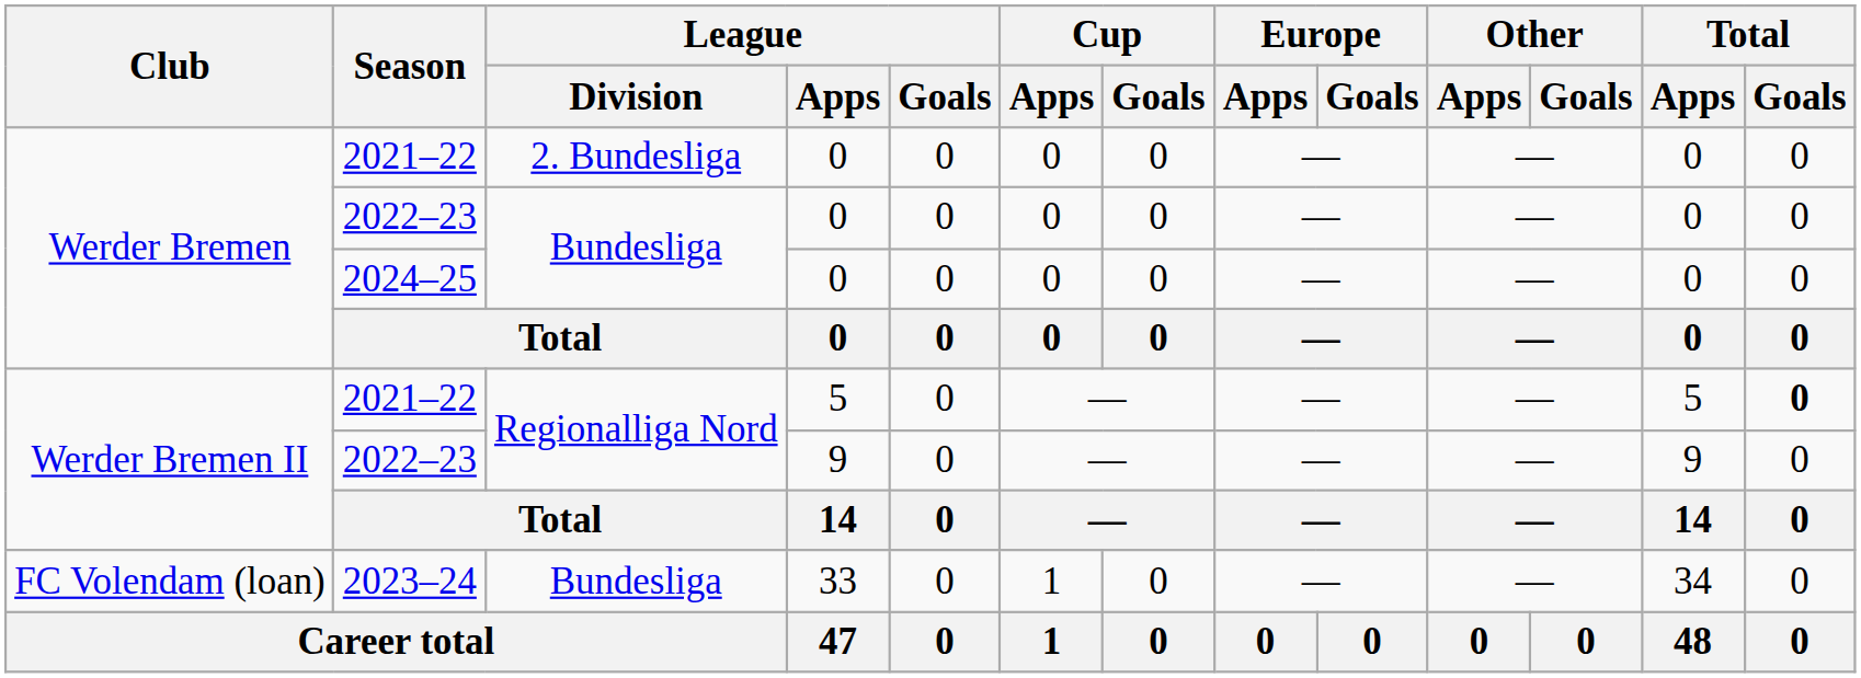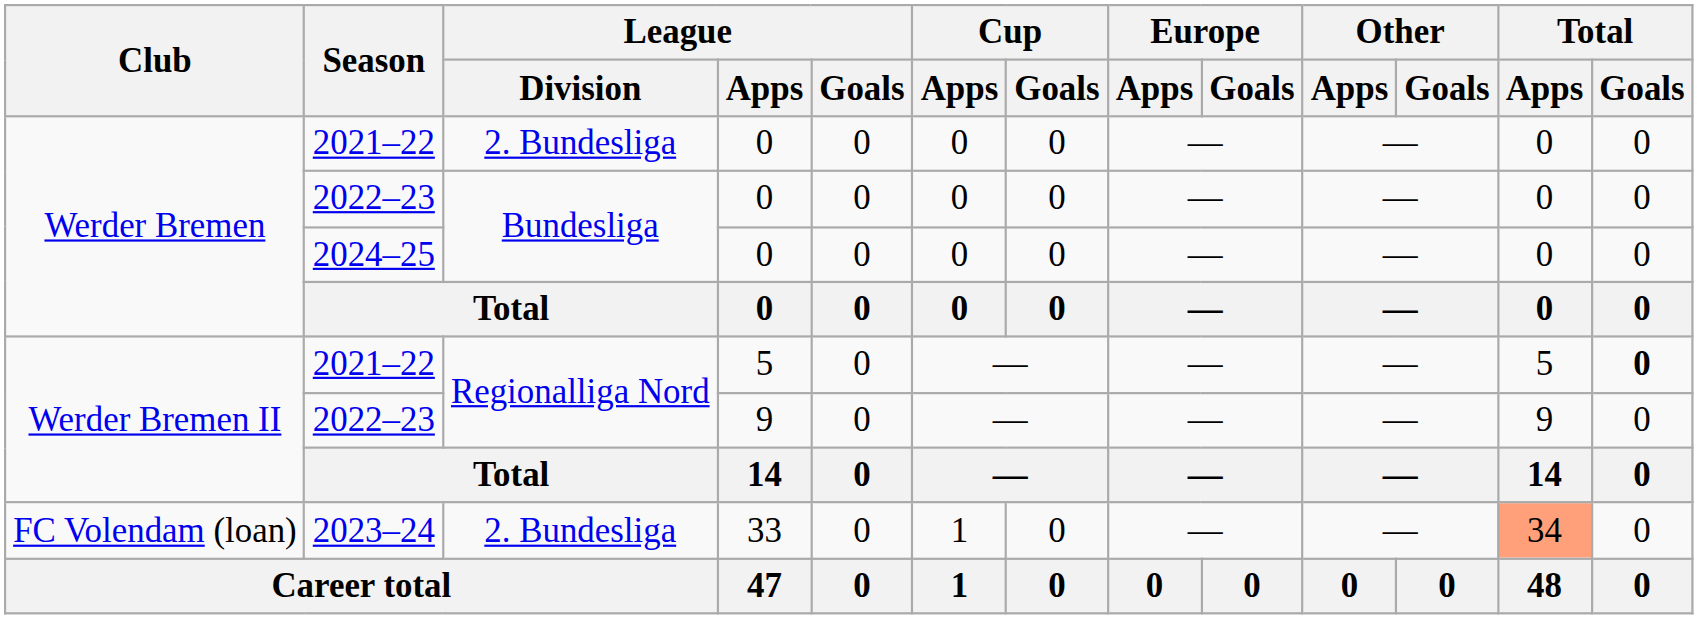2023–24 | League / Division: Bundesliga -> 2. Bundesliga
2023–24 | Total / Apps: no background -> lightsalmon background
